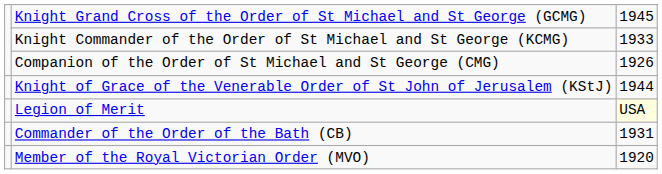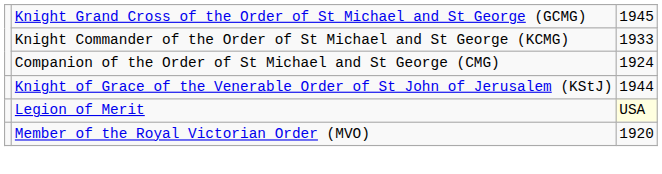Companion of the Order of St Michael and St George (CMG) | column 3: 1926 -> 1924
- row: Commander of the Order of the Bath (CB) | 1931
